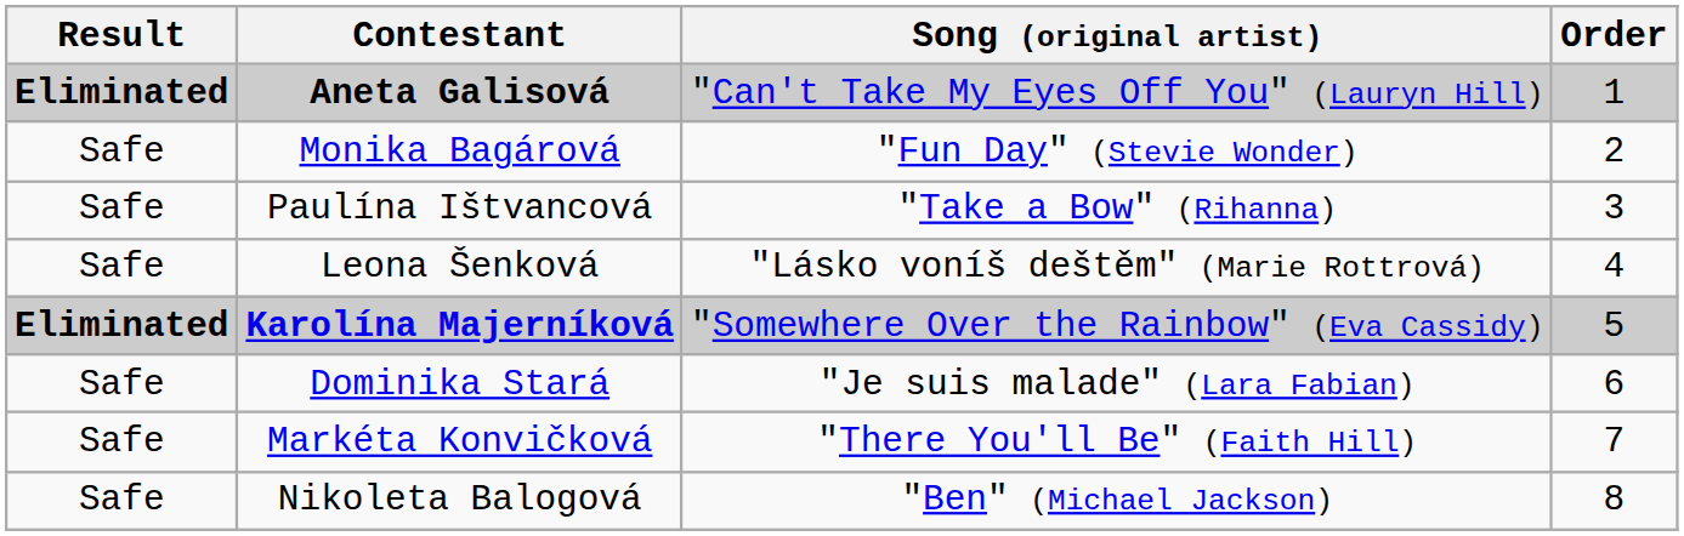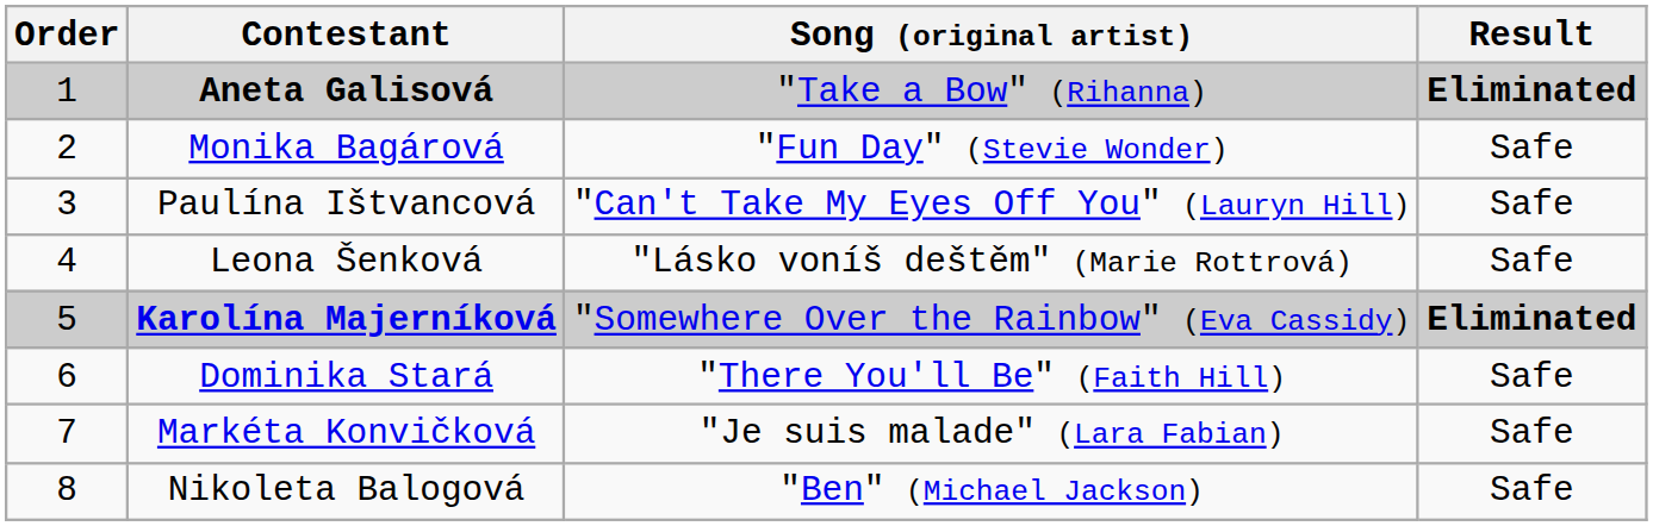columns swapped: Order <-> Result
Aneta Galisová | Song (original artist): "Can't Take My Eyes Off You" (Lauryn Hill) -> "Take a Bow" (Rihanna)
Paulína Ištvancová | Song (original artist): "Take a Bow" (Rihanna) -> "Can't Take My Eyes Off You" (Lauryn Hill)
Dominika Stará | Song (original artist): "Je suis malade" (Lara Fabian) -> "There You'll Be" (Faith Hill)
Markéta Konvičková | Song (original artist): "There You'll Be" (Faith Hill) -> "Je suis malade" (Lara Fabian)
